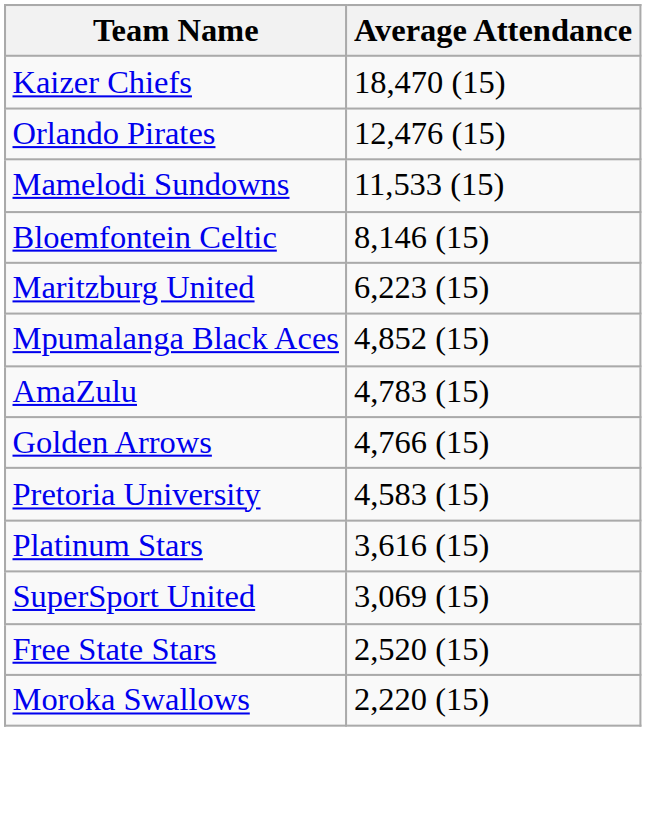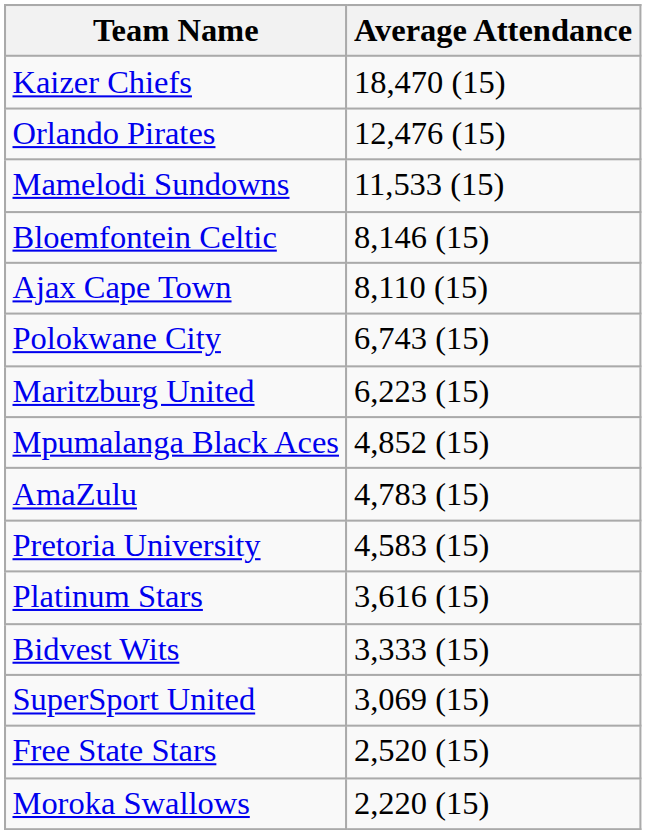+ row: Ajax Cape Town | 8,110 (15)
+ row: Polokwane City | 6,743 (15)
- row: Golden Arrows | 4,766 (15)
+ row: Bidvest Wits | 3,333 (15)
